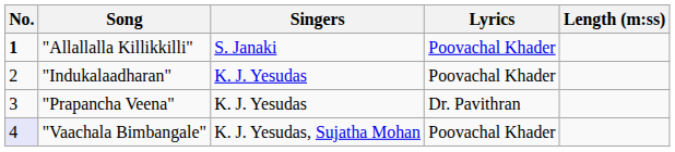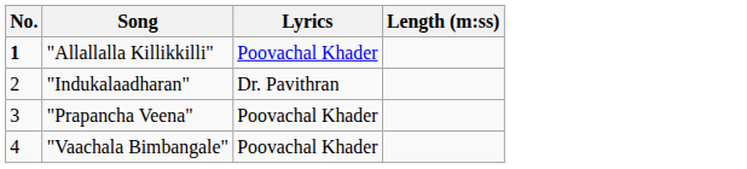- column: Singers | S. Janaki | K. J. Yesudas | K. J. Yesudas | K. J. Yesudas, Sujatha Mohan
"Indukalaadharan" | Lyrics: Poovachal Khader -> Dr. Pavithran
"Prapancha Veena" | Lyrics: Dr. Pavithran -> Poovachal Khader
"Vaachala Bimbangale" | No.: lavender background -> no background
